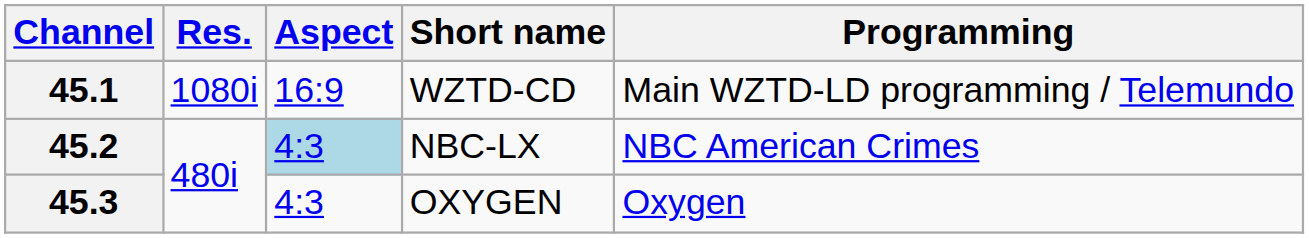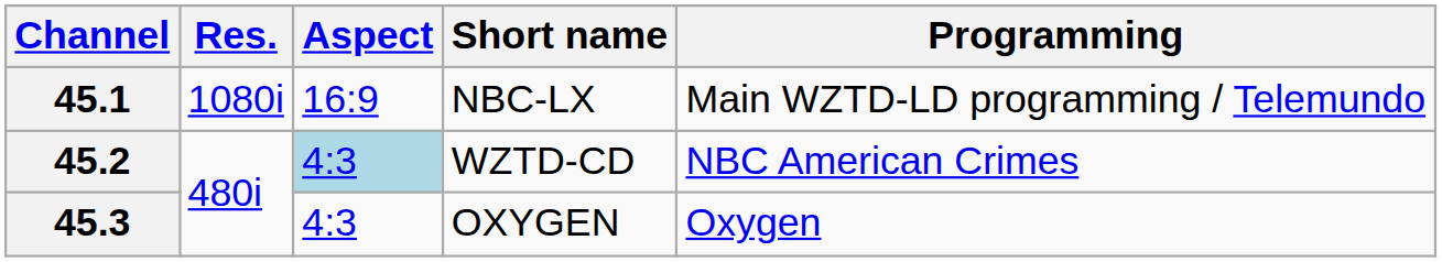45.1 | Short name: WZTD-CD -> NBC-LX
45.2 | Short name: NBC-LX -> WZTD-CD
